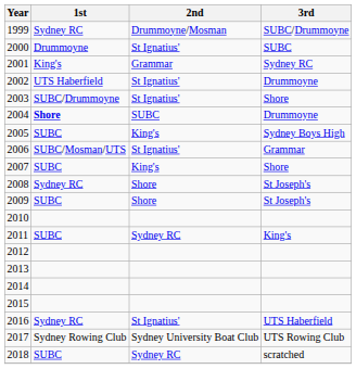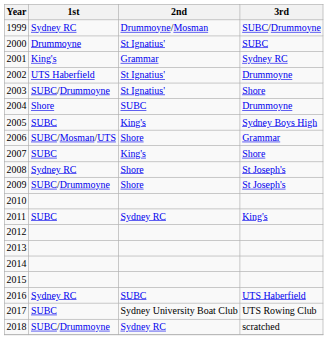2004 | 1st: bold -> normal
2006 | 2nd: St Ignatius' -> Shore
2009 | 1st: SUBC -> SUBC/Drummoyne
2016 | 2nd: St Ignatius' -> SUBC
2017 | 1st: Sydney Rowing Club -> SUBC
2018 | 1st: SUBC -> SUBC/Drummoyne
